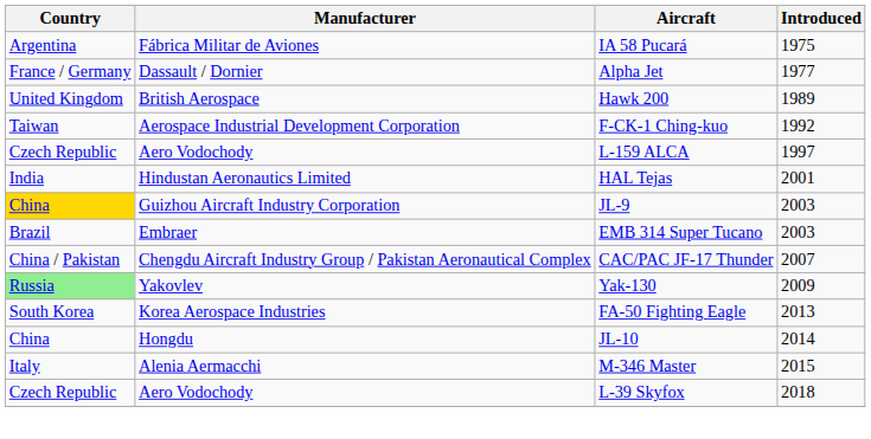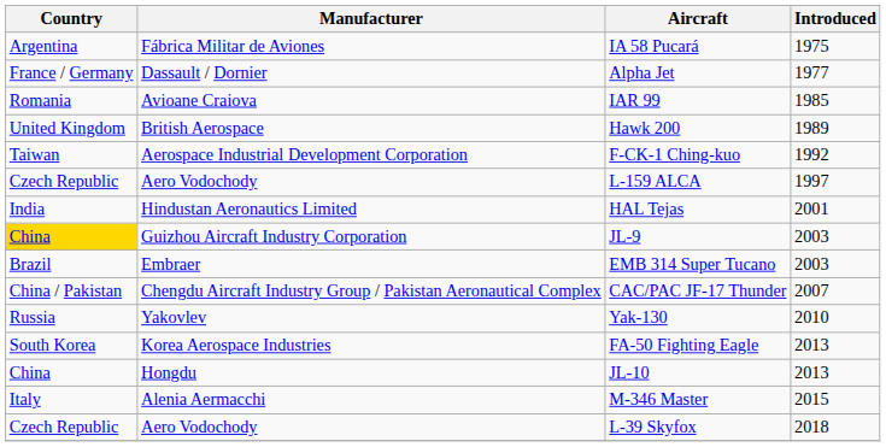+ row: Romania | Avioane Craiova | IAR 99 | 1985
Yak-130 | Country: lightgreen background -> no background
Yak-130 | Introduced: 2009 -> 2010
JL-10 | Introduced: 2014 -> 2013
